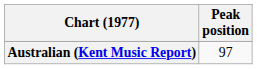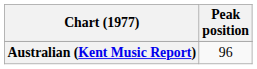Australian (Kent Music Report) | Peak position: 97 -> 96
